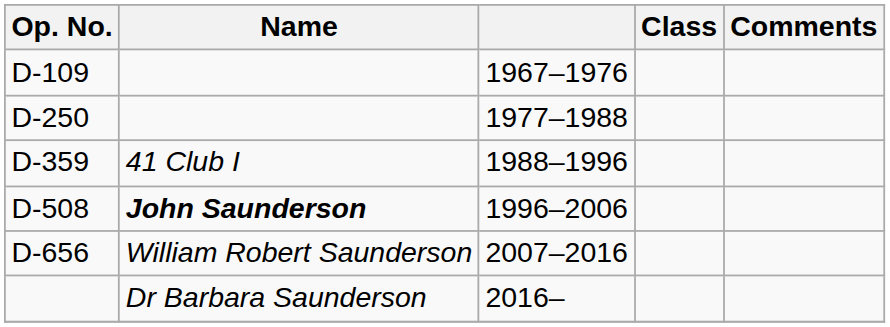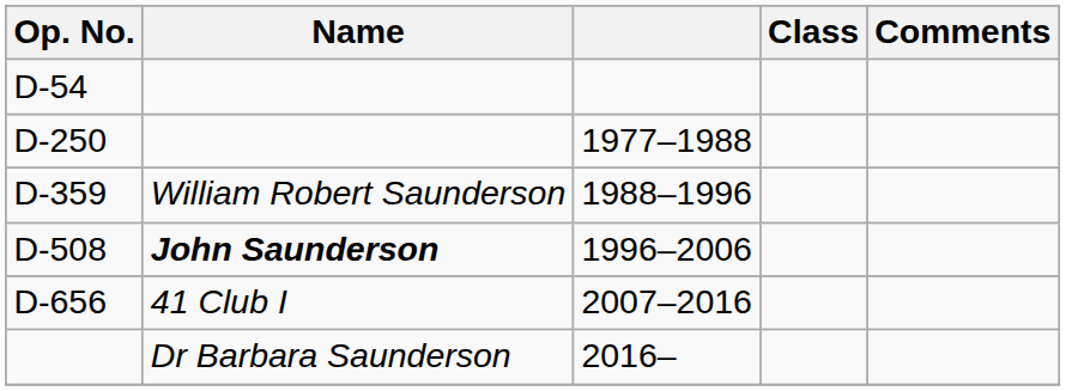+ row: D-54
- row: D-109 | 1967–1976
D-359 | Name: 41 Club I -> William Robert Saunderson
D-656 | Name: William Robert Saunderson -> 41 Club I
